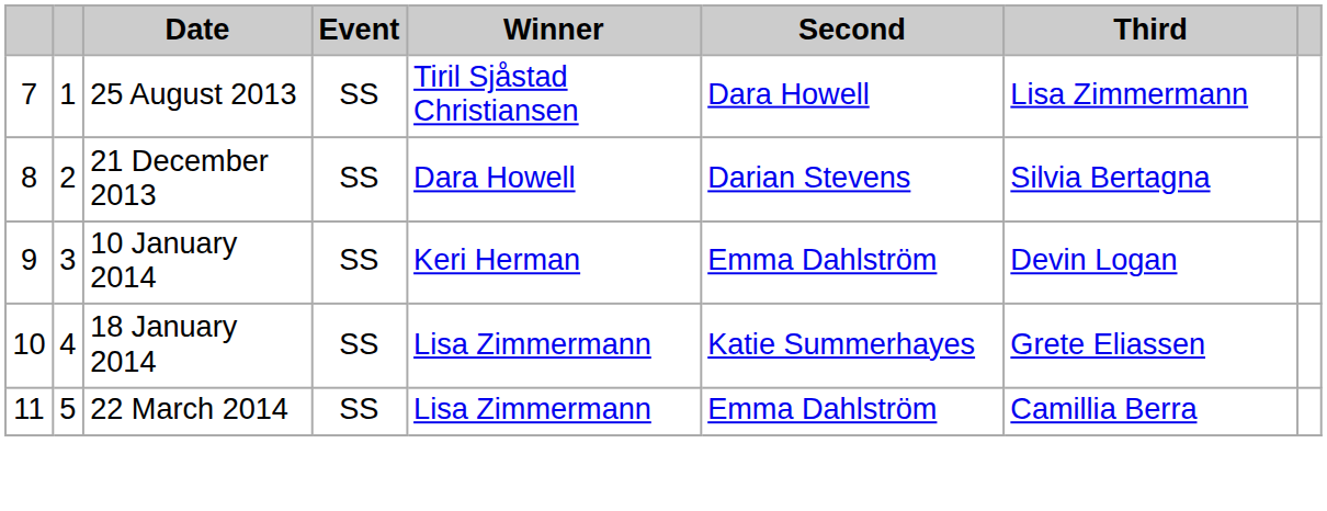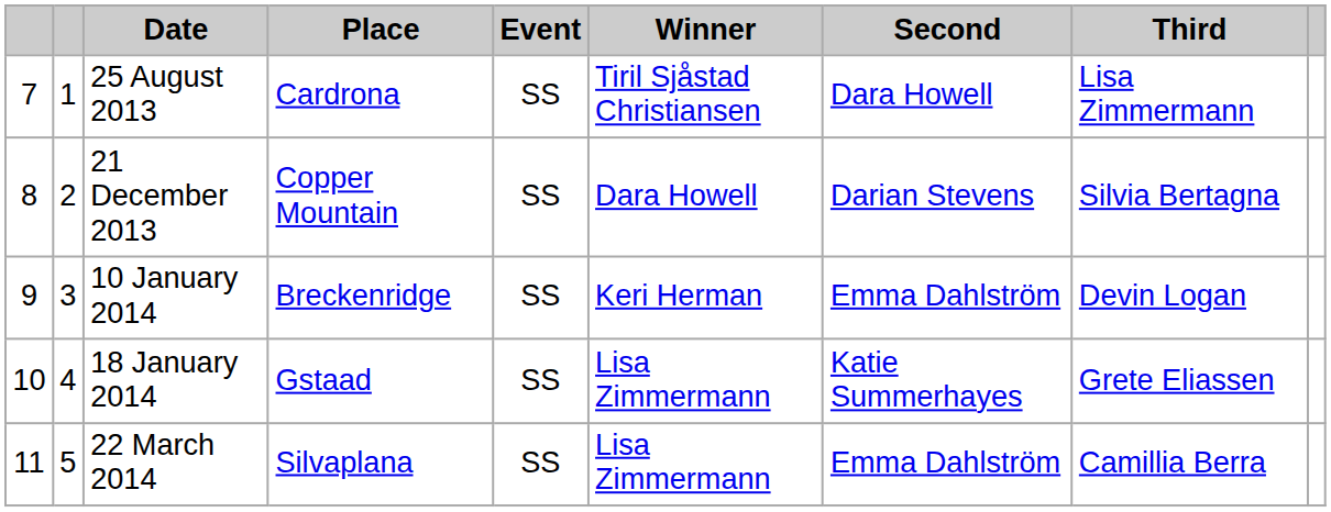+ column: Place | Cardrona | Copper Mountain | Breckenridge | Gstaad | Silvaplana
